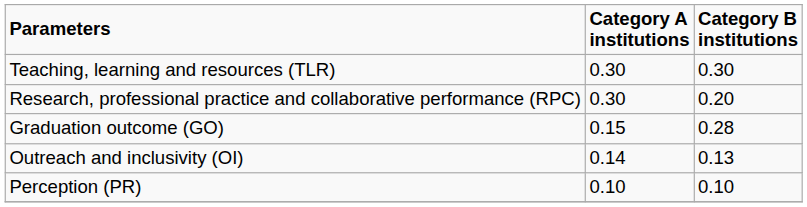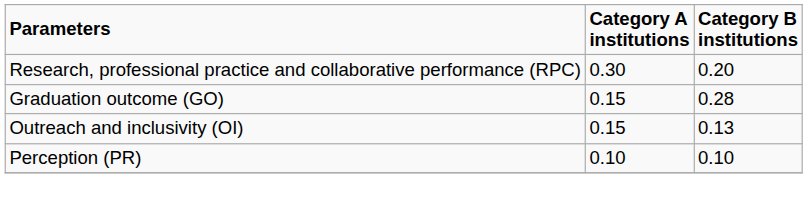- row: Teaching, learning and resources (TLR) | 0.30 | 0.30
Outreach and inclusivity (OI) | column 2: 0.14 -> 0.15
